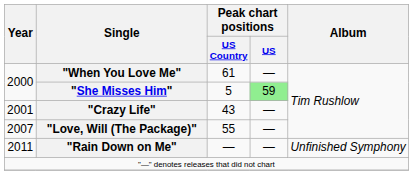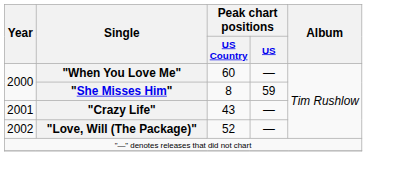"When You Love Me" | Peak chart positions / US Country: 61 -> 60
"She Misses Him" | Peak chart positions / US Country: 5 -> 8
"She Misses Him" | Peak chart positions / US: lightgreen background -> no background
"Love, Will (The Package)" | Year: 2007 -> 2002
"Love, Will (The Package)" | Peak chart positions / US Country: 55 -> 52
- row: 2011 | "Rain Down on Me" | — | — | Unfinished Symphony
